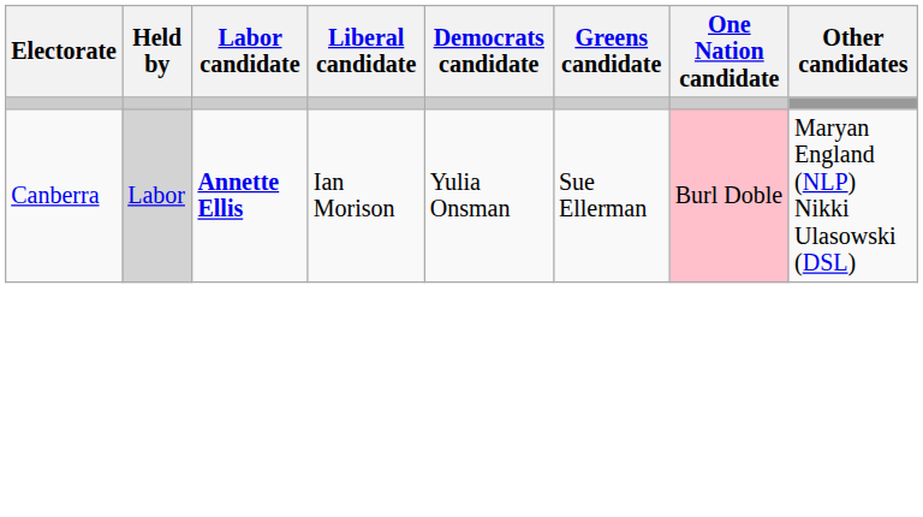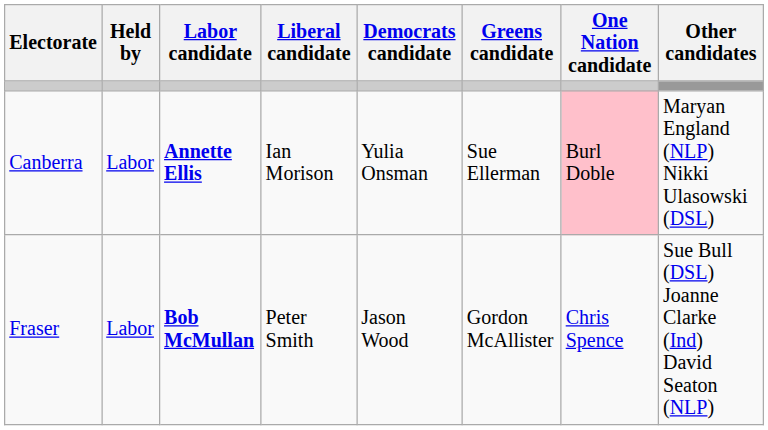Canberra | Held by: lightgrey background -> no background
+ row: Fraser | Labor | Bob McMullan | Peter Smith | Jason Wood | Gordon McAllister | Chris Spence | Sue Bull (DSL) Joanne Clarke (Ind) David Seaton (NLP)
